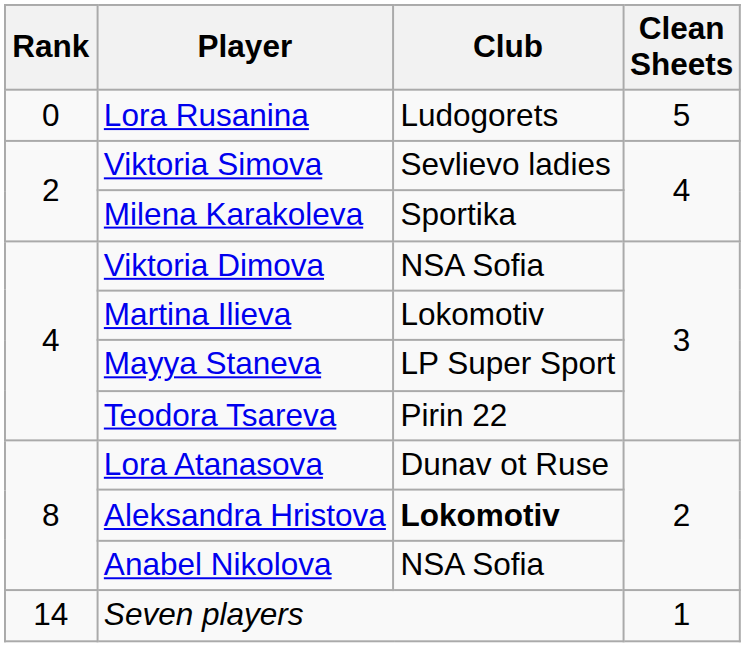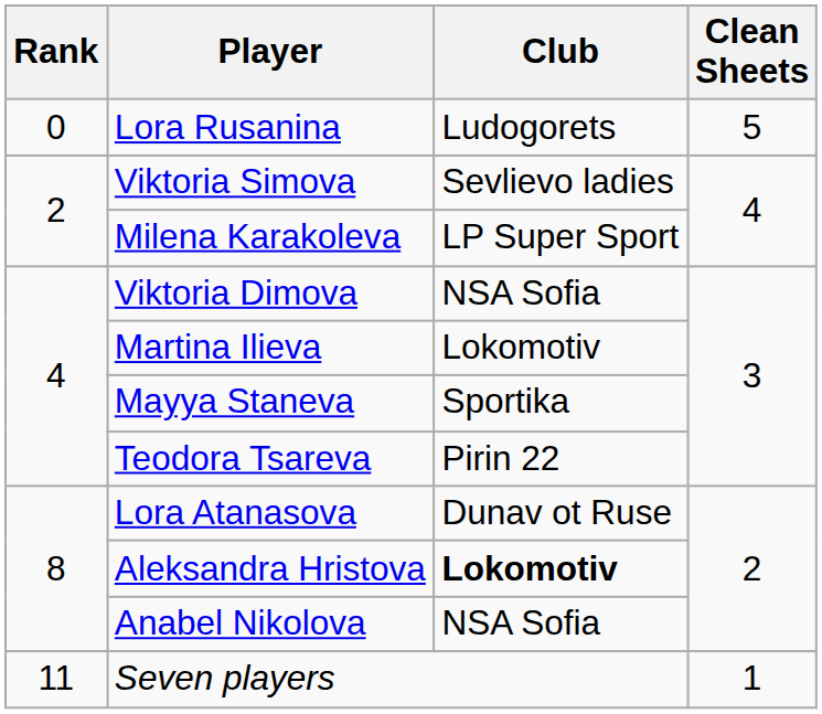Milena Karakoleva | Club: Sportika -> LP Super Sport
Mayya Staneva | Club: LP Super Sport -> Sportika
Seven players | Rank: 14 -> 11
